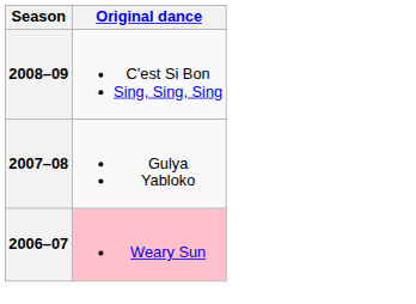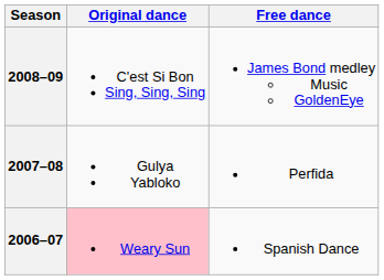+ column: Free dance | James Bond medley Music GoldenEye | Perfida | Spanish Dance
